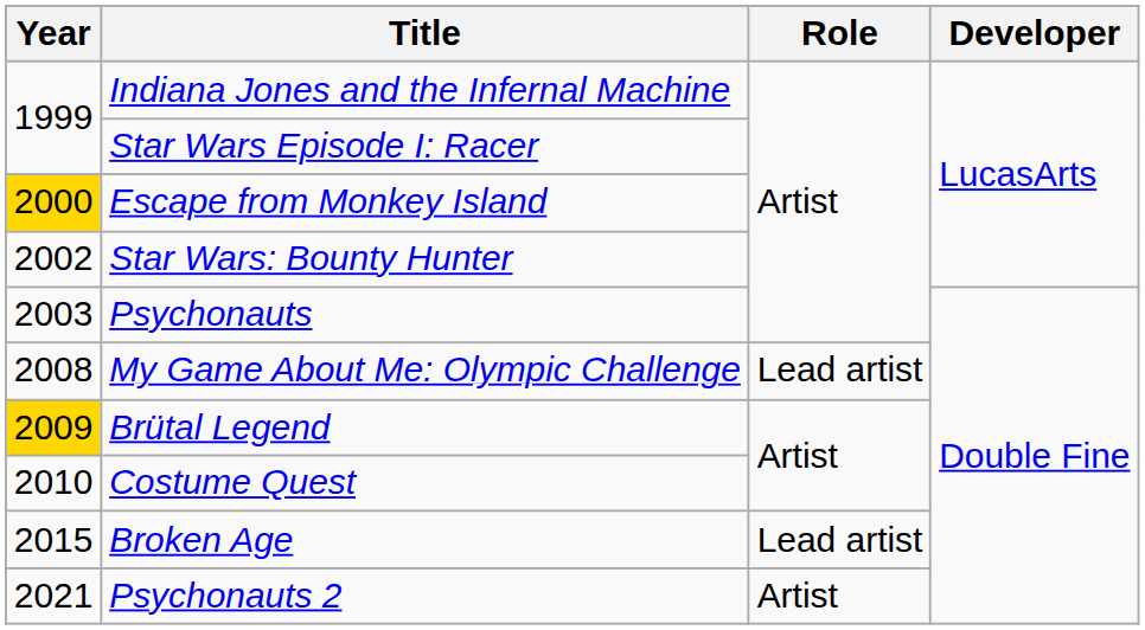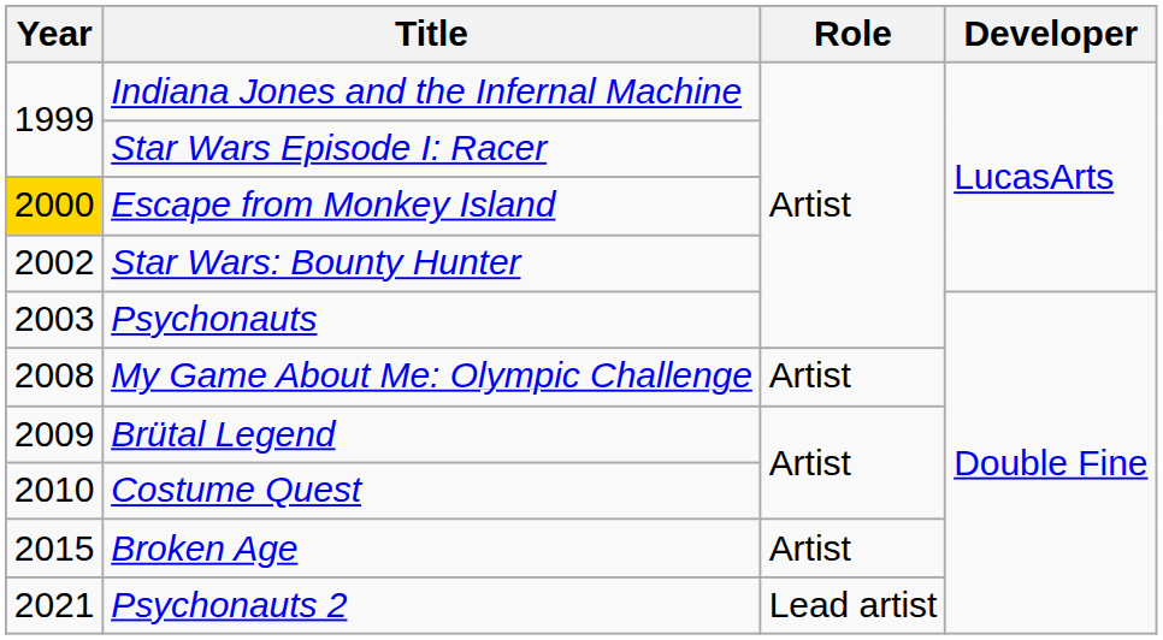My Game About Me: Olympic Challenge | Role: Lead artist -> Artist
Brütal Legend | Year: gold background -> no background
Broken Age | Role: Lead artist -> Artist
Psychonauts 2 | Role: Artist -> Lead artist
